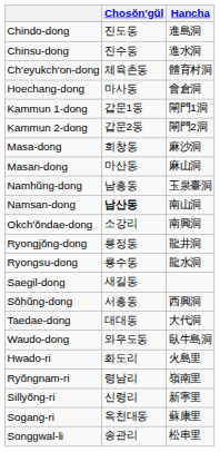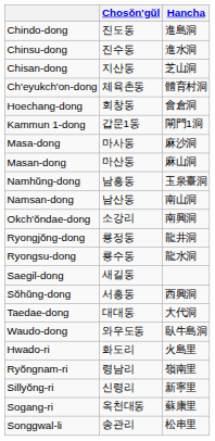+ row: Chisan-dong | 지산동 | 芝山洞
Hoechang-dong | Chosŏn'gŭl: 마사동 -> 회창동
- row: Kammun 2-dong | 갑문2동 | 閘門2洞
Masa-dong | Chosŏn'gŭl: 회창동 -> 마사동
Namsan-dong | Chosŏn'gŭl: bold -> normal
